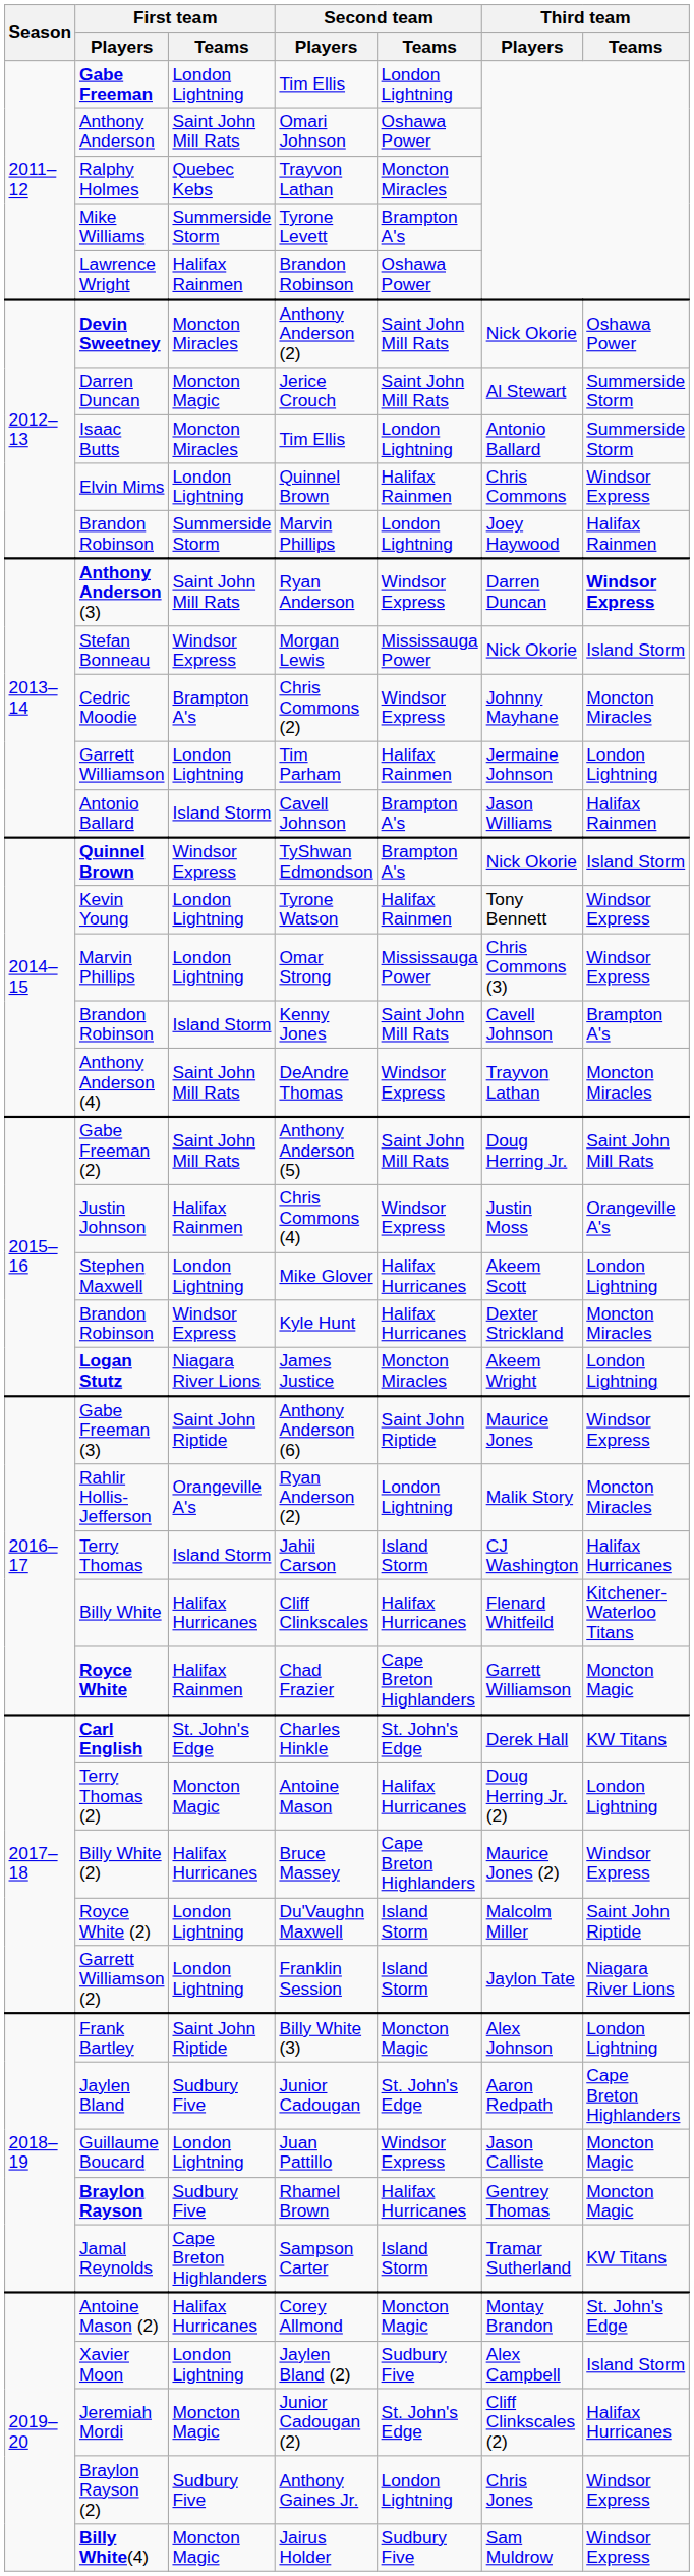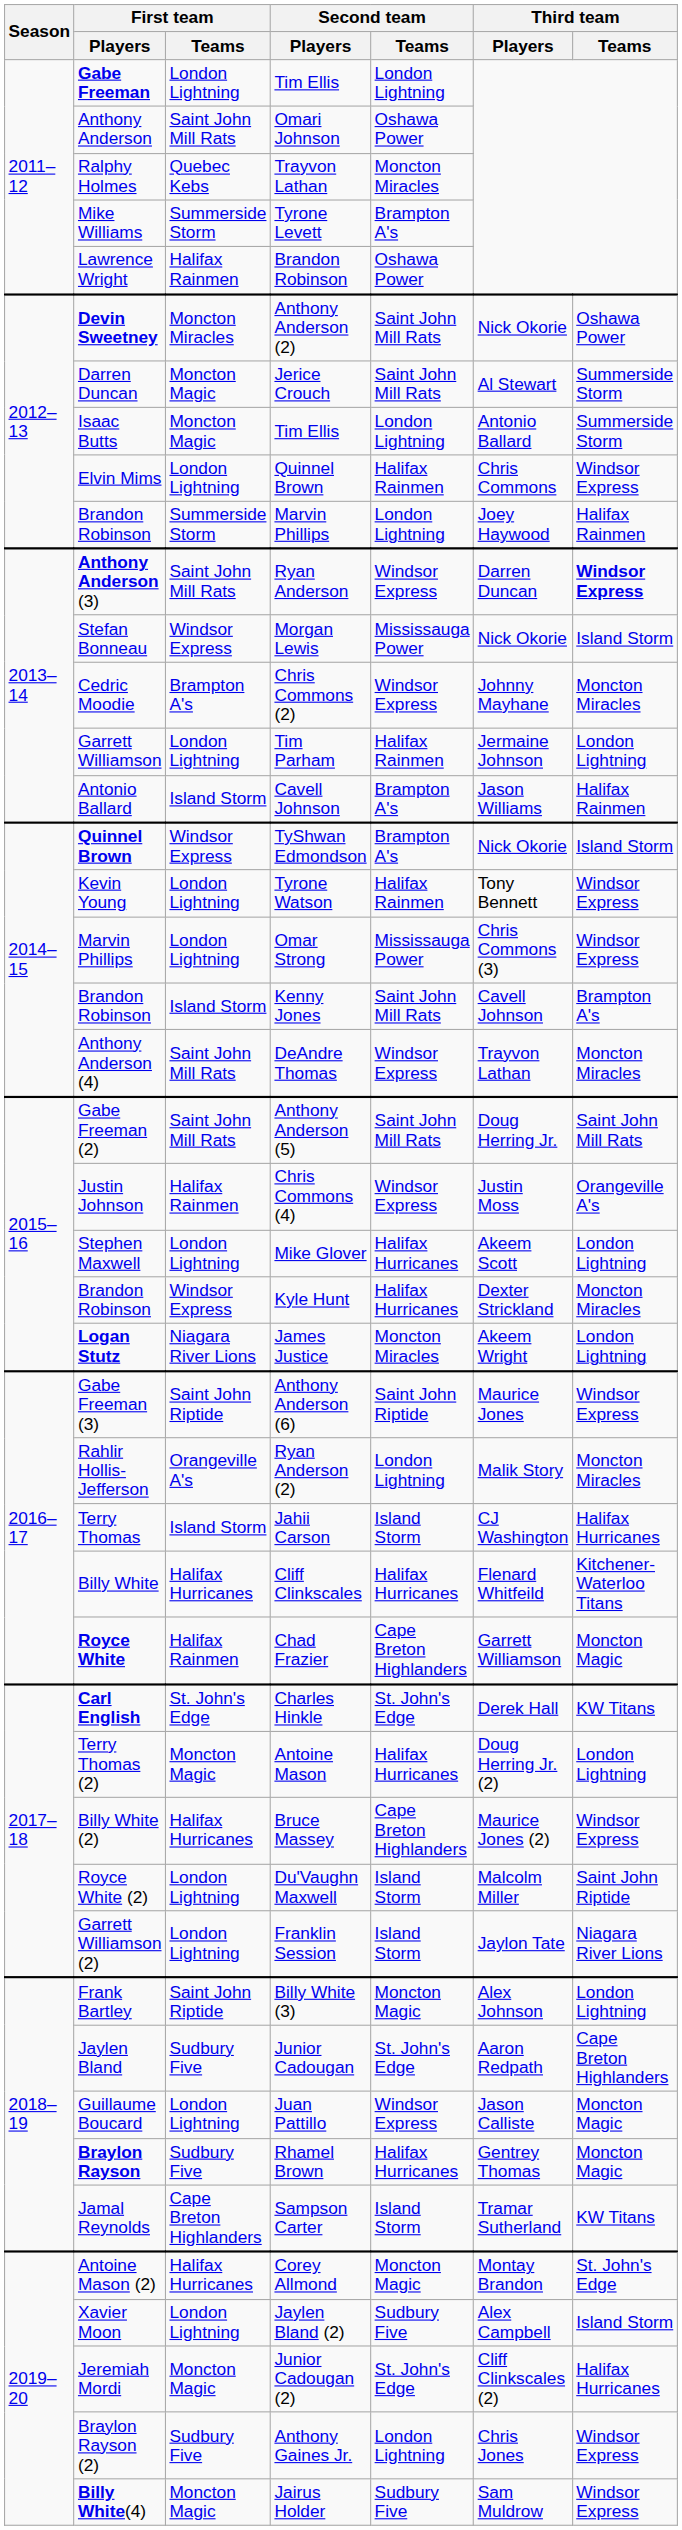Isaac Butts / Tim Ellis | First team / Teams: Moncton Miracles -> Moncton Magic
